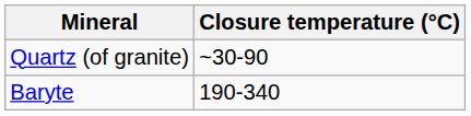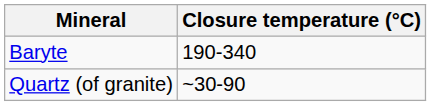rows swapped: Quartz (of granite) <-> Baryte
